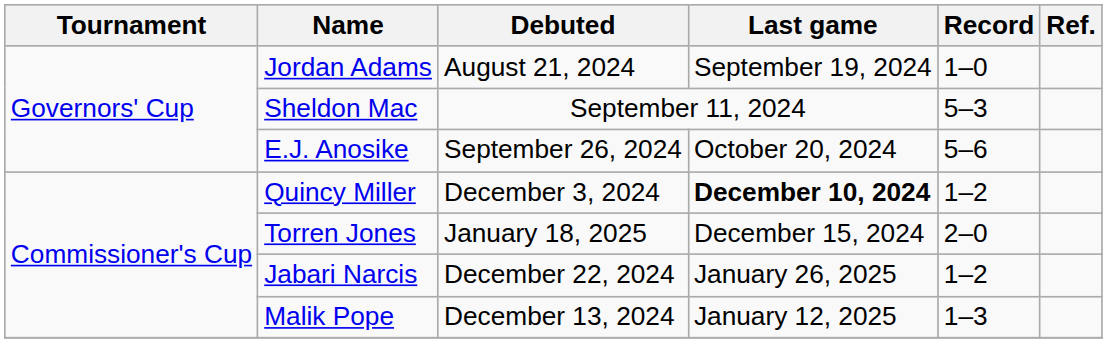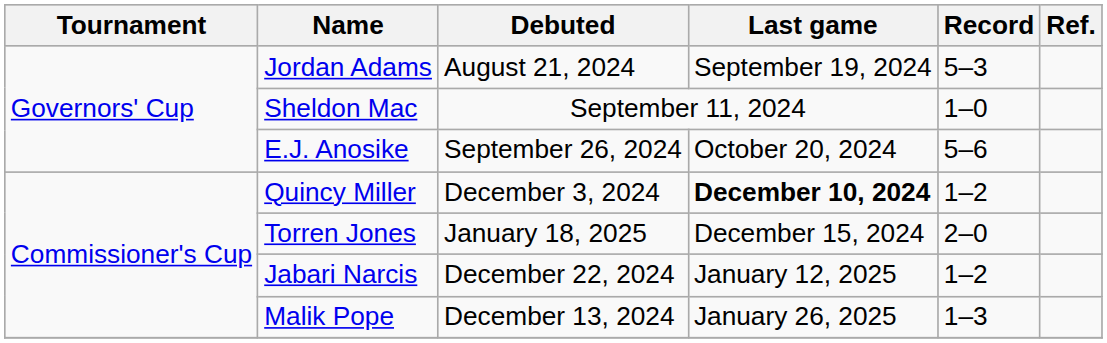Jordan Adams | Record: 1–0 -> 5–3
Sheldon Mac | Record: 5–3 -> 1–0
Jabari Narcis | Last game: January 26, 2025 -> January 12, 2025
Malik Pope | Last game: January 12, 2025 -> January 26, 2025
